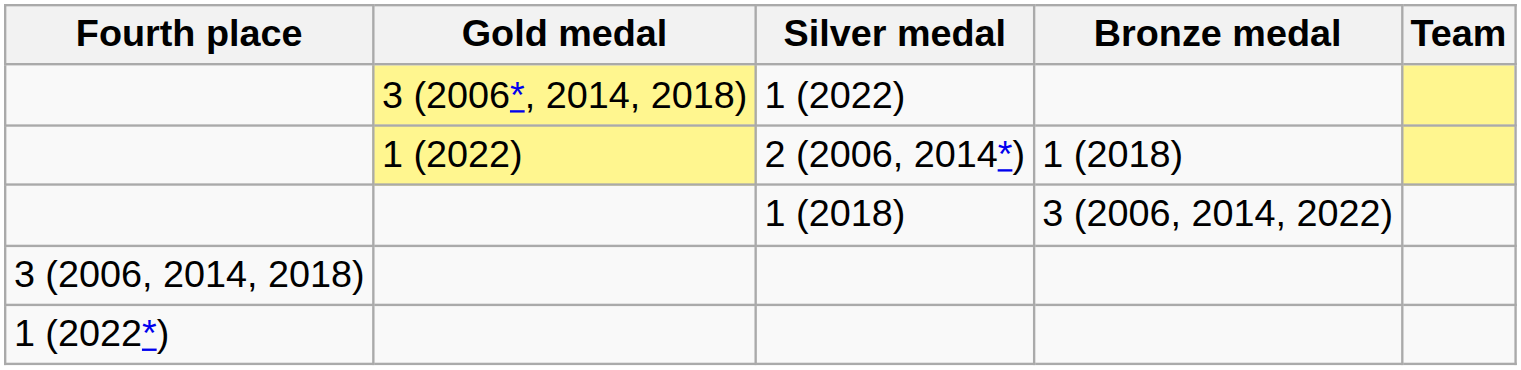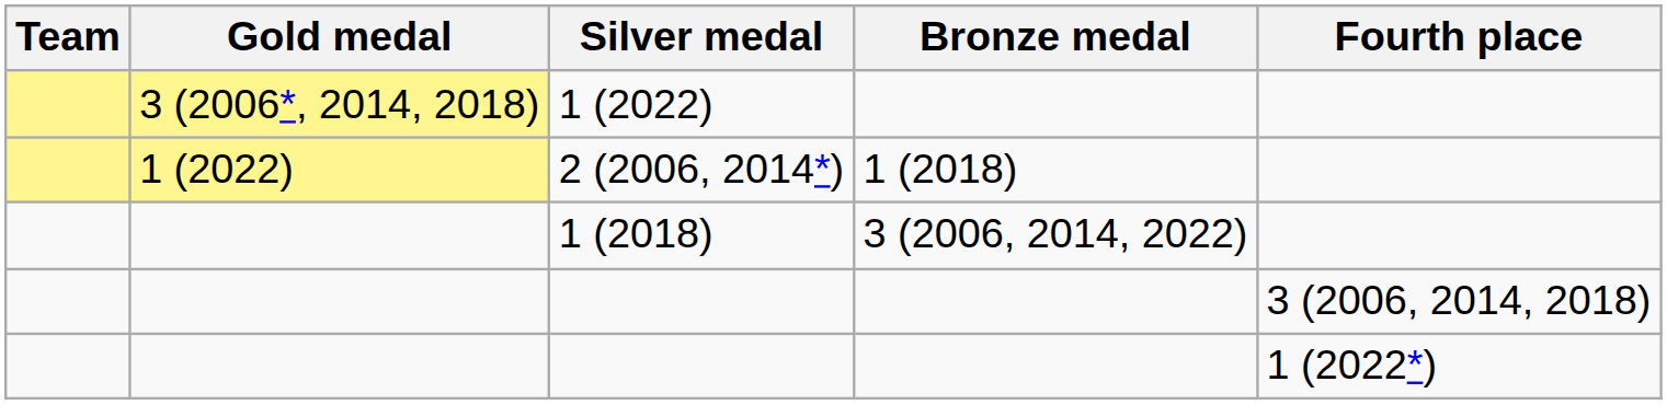columns swapped: Team <-> Fourth place
